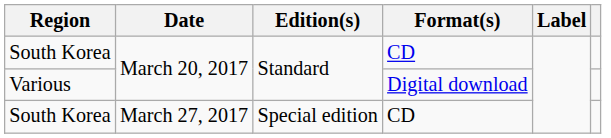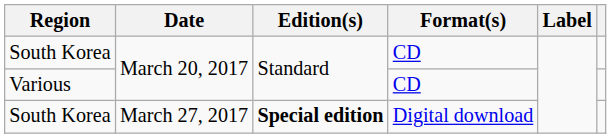Various | Format(s): Digital download -> CD
South Korea / March 27, 2017 | Edition(s): normal -> bold
South Korea / March 27, 2017 | Format(s): CD -> Digital download
